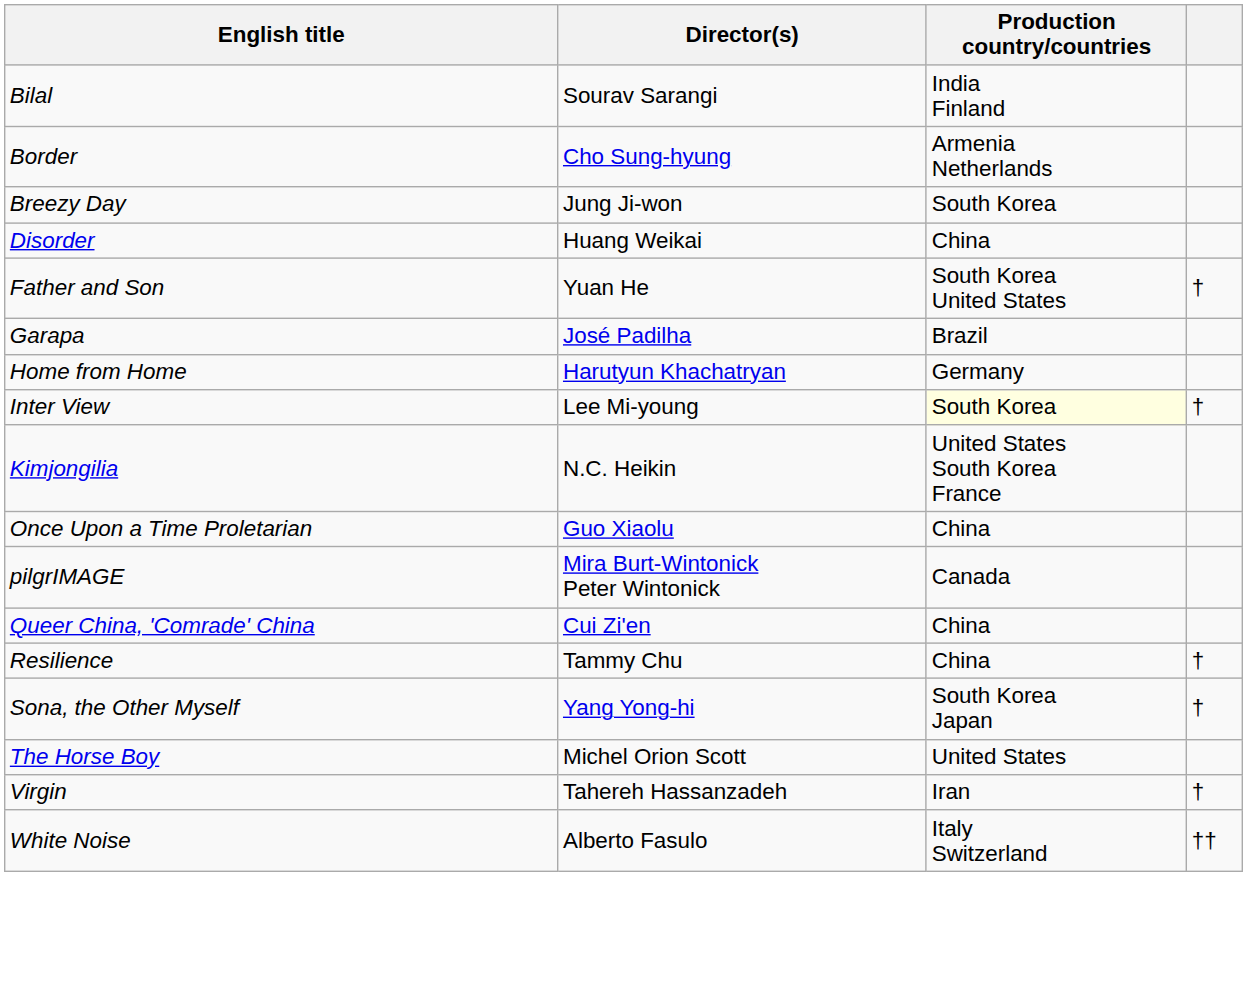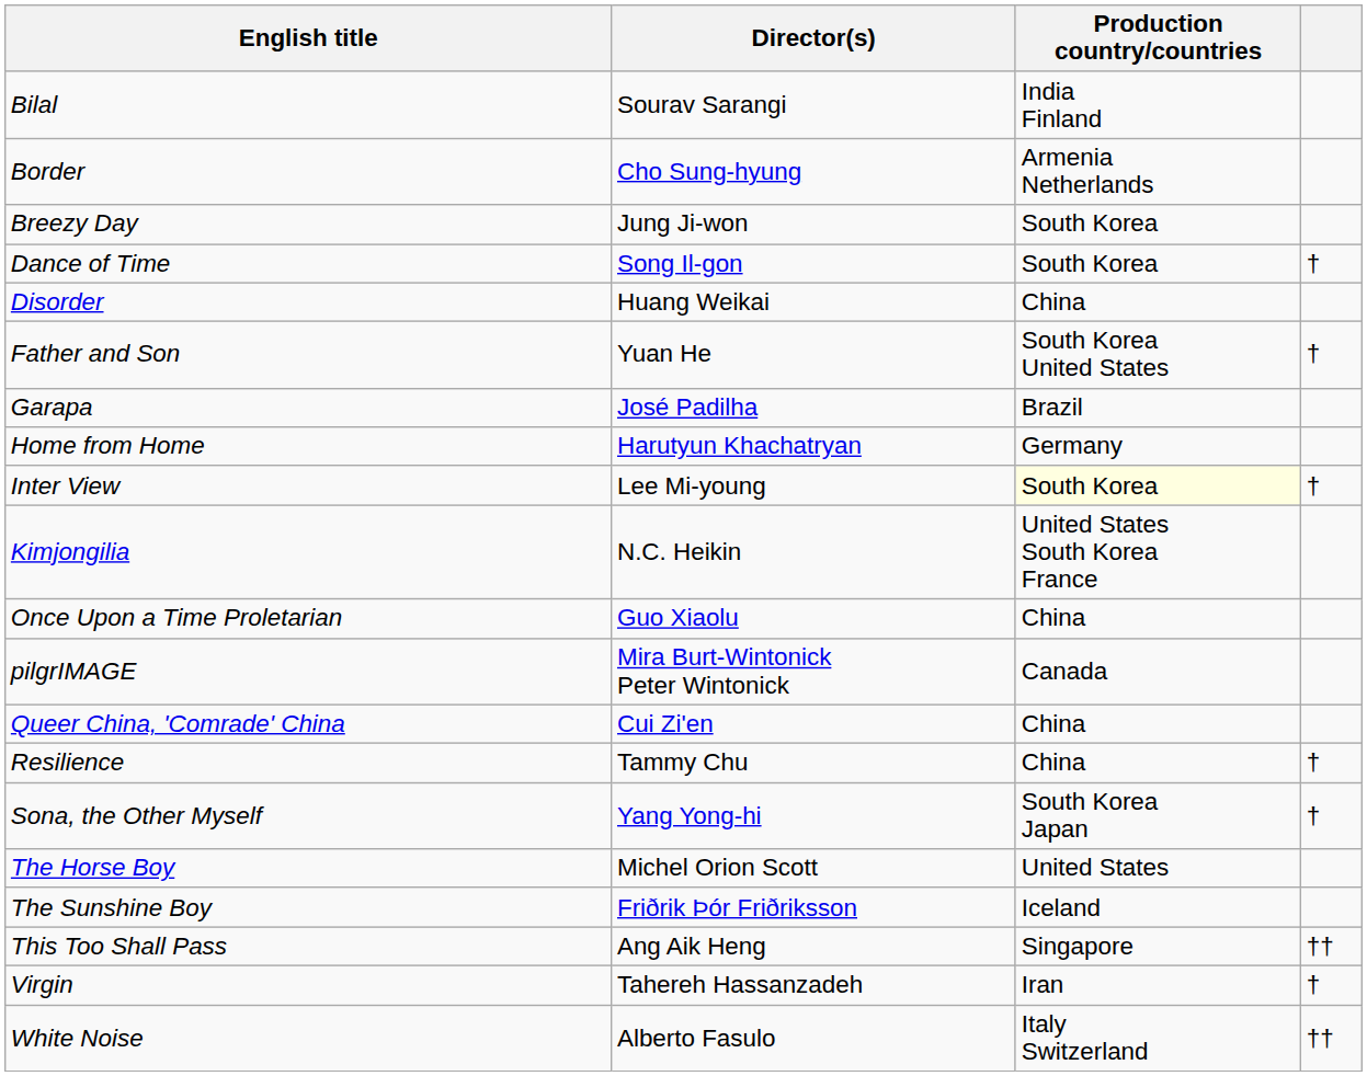+ row: Dance of Time | Song Il-gon | South Korea | †
+ row: The Sunshine Boy | Friðrik Þór Friðriksson | Iceland
+ row: This Too Shall Pass | Ang Aik Heng | Singapore | ††
